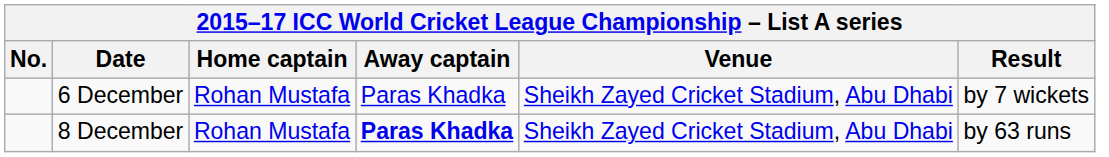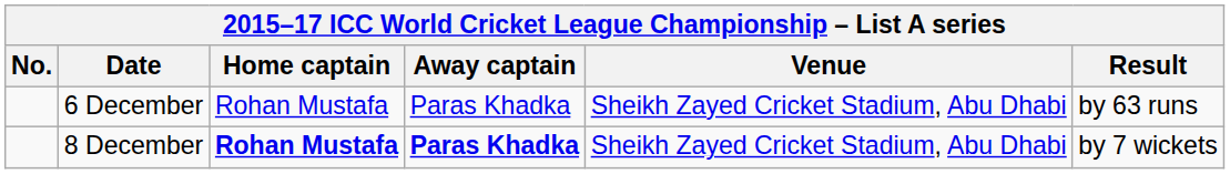6 December | Result: by 7 wickets -> by 63 runs
8 December | Home captain: normal -> bold
8 December | Result: by 63 runs -> by 7 wickets
